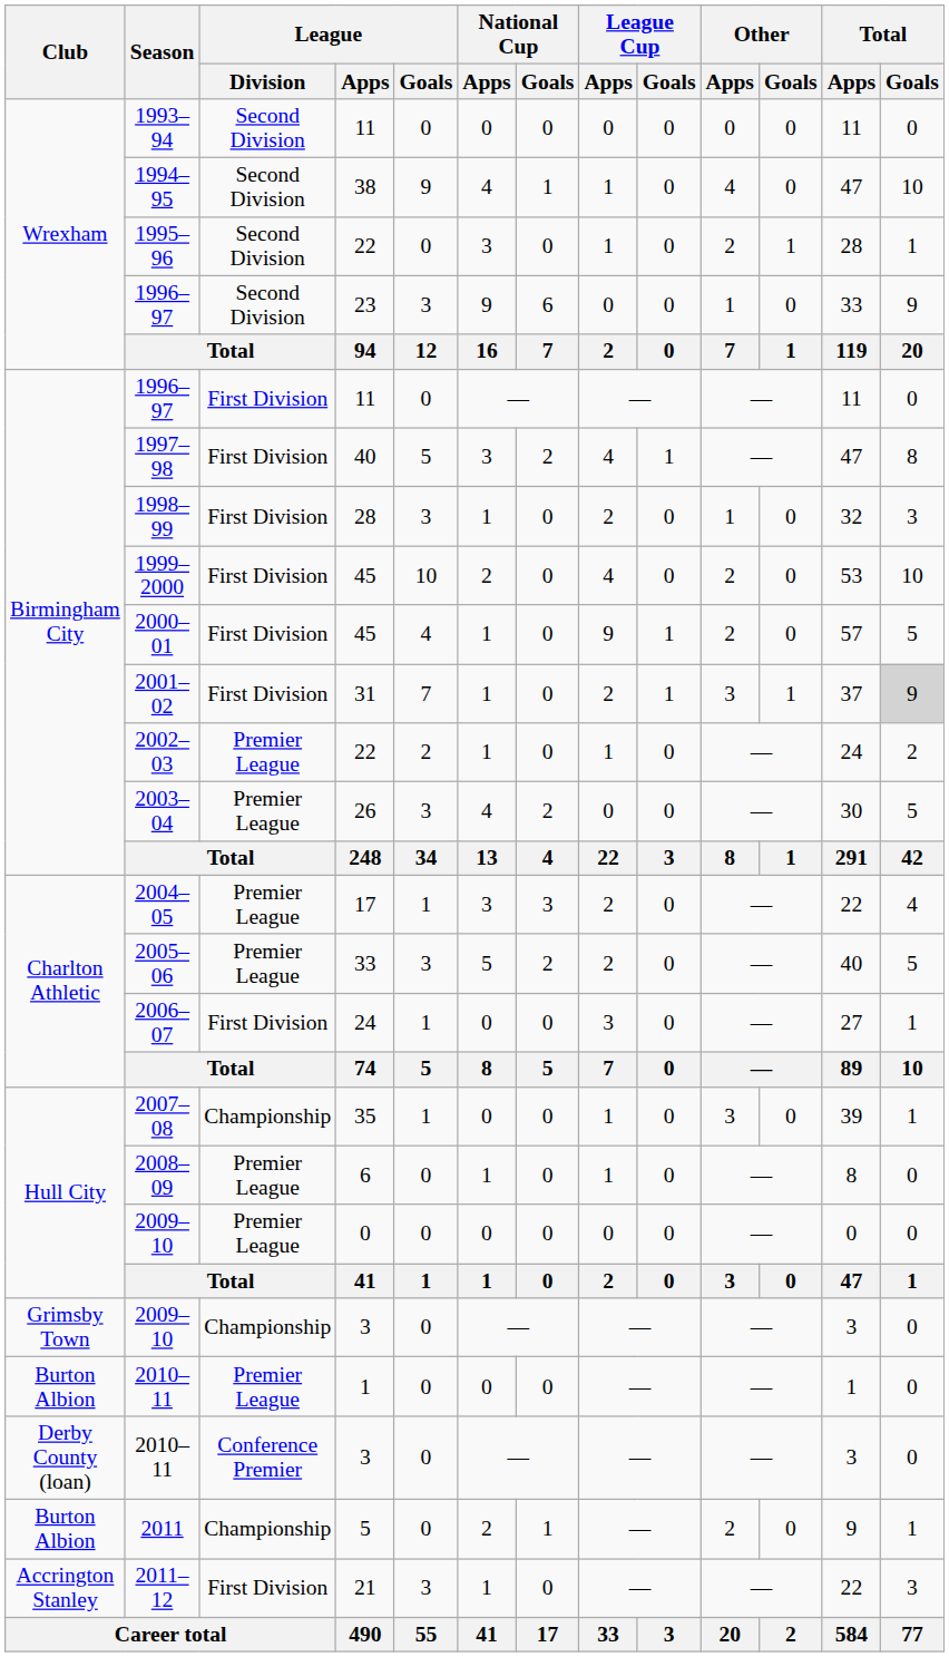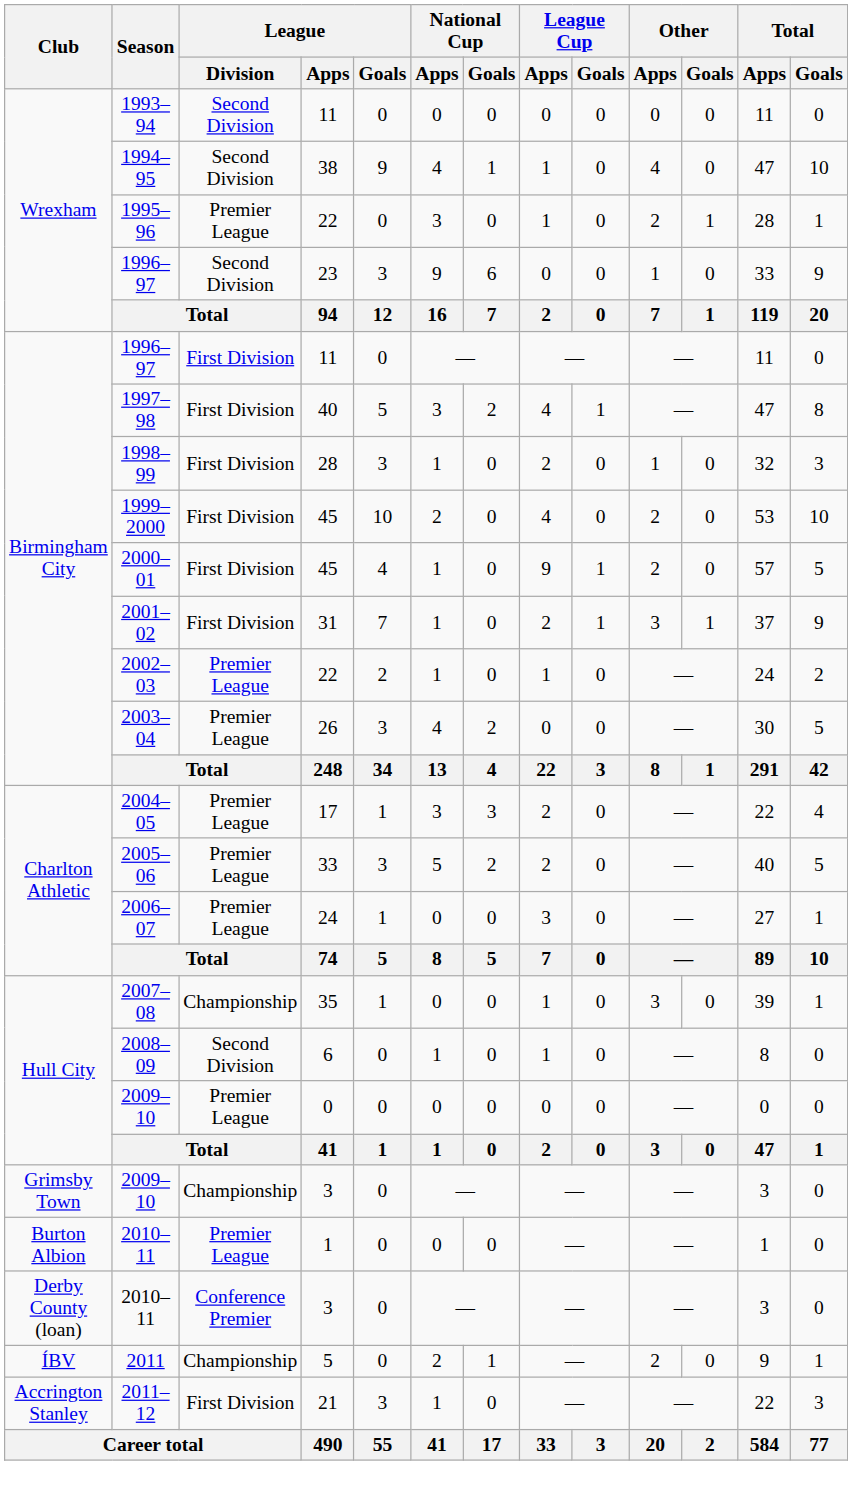1995–96 | League / Division: Second Division -> Premier League
2001–02 | Total / Goals: lightgrey background -> no background
2006–07 | League / Division: First Division -> Premier League
2008–09 | League / Division: Premier League -> Second Division
2011 | Club: Burton Albion -> ÍBV
